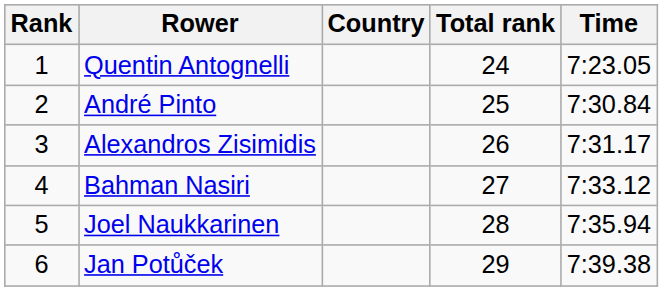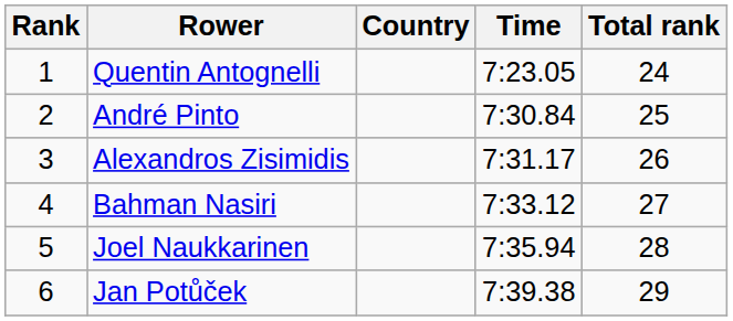columns swapped: Time <-> Total rank
